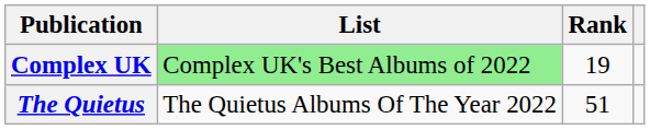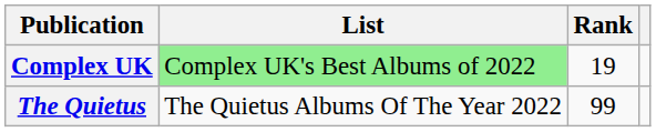The Quietus | Rank: 51 -> 99
